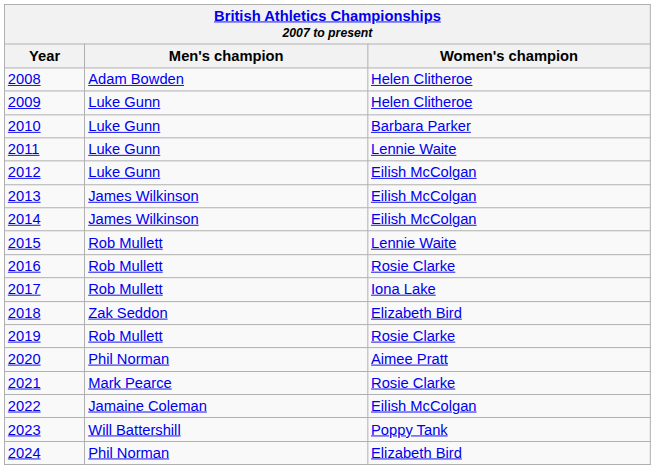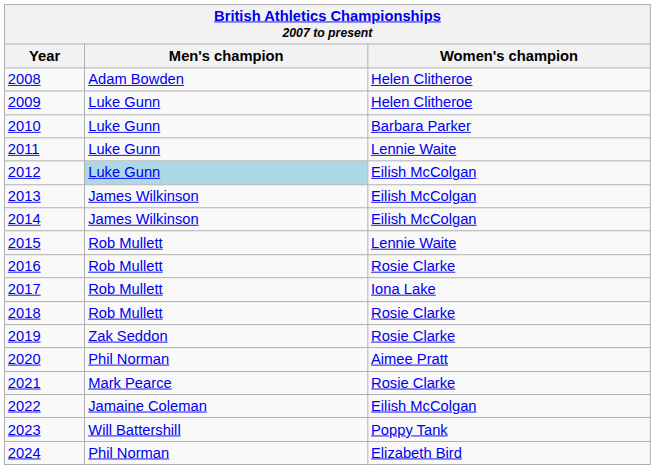2012 | Men's champion: no background -> lightblue background
2018 | Men's champion: Zak Seddon -> Rob Mullett
2018 | Women's champion: Elizabeth Bird -> Rosie Clarke
2019 | Men's champion: Rob Mullett -> Zak Seddon
